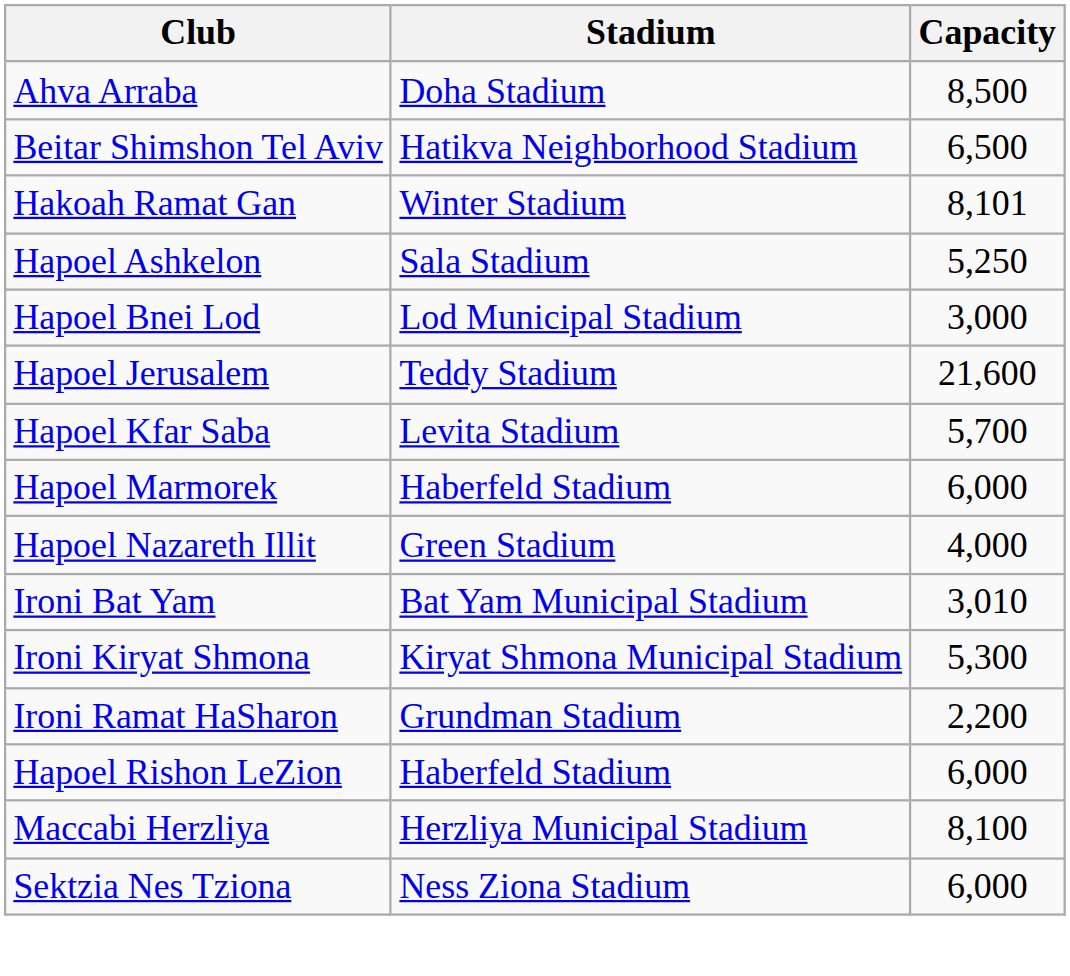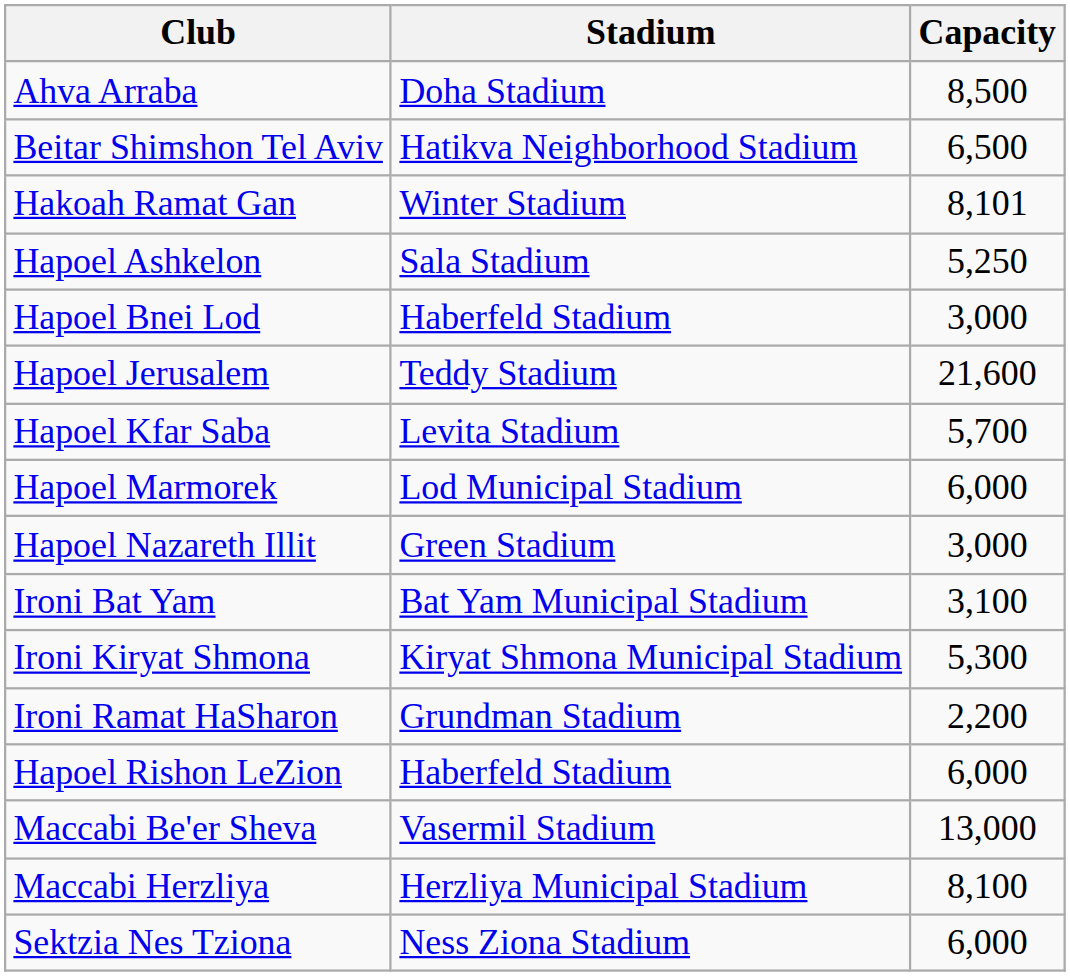Hapoel Bnei Lod | Stadium: Lod Municipal Stadium -> Haberfeld Stadium
Hapoel Marmorek | Stadium: Haberfeld Stadium -> Lod Municipal Stadium
Hapoel Nazareth Illit | Capacity: 4,000 -> 3,000
Ironi Bat Yam | Capacity: 3,010 -> 3,100
+ row: Maccabi Be'er Sheva | Vasermil Stadium | 13,000
